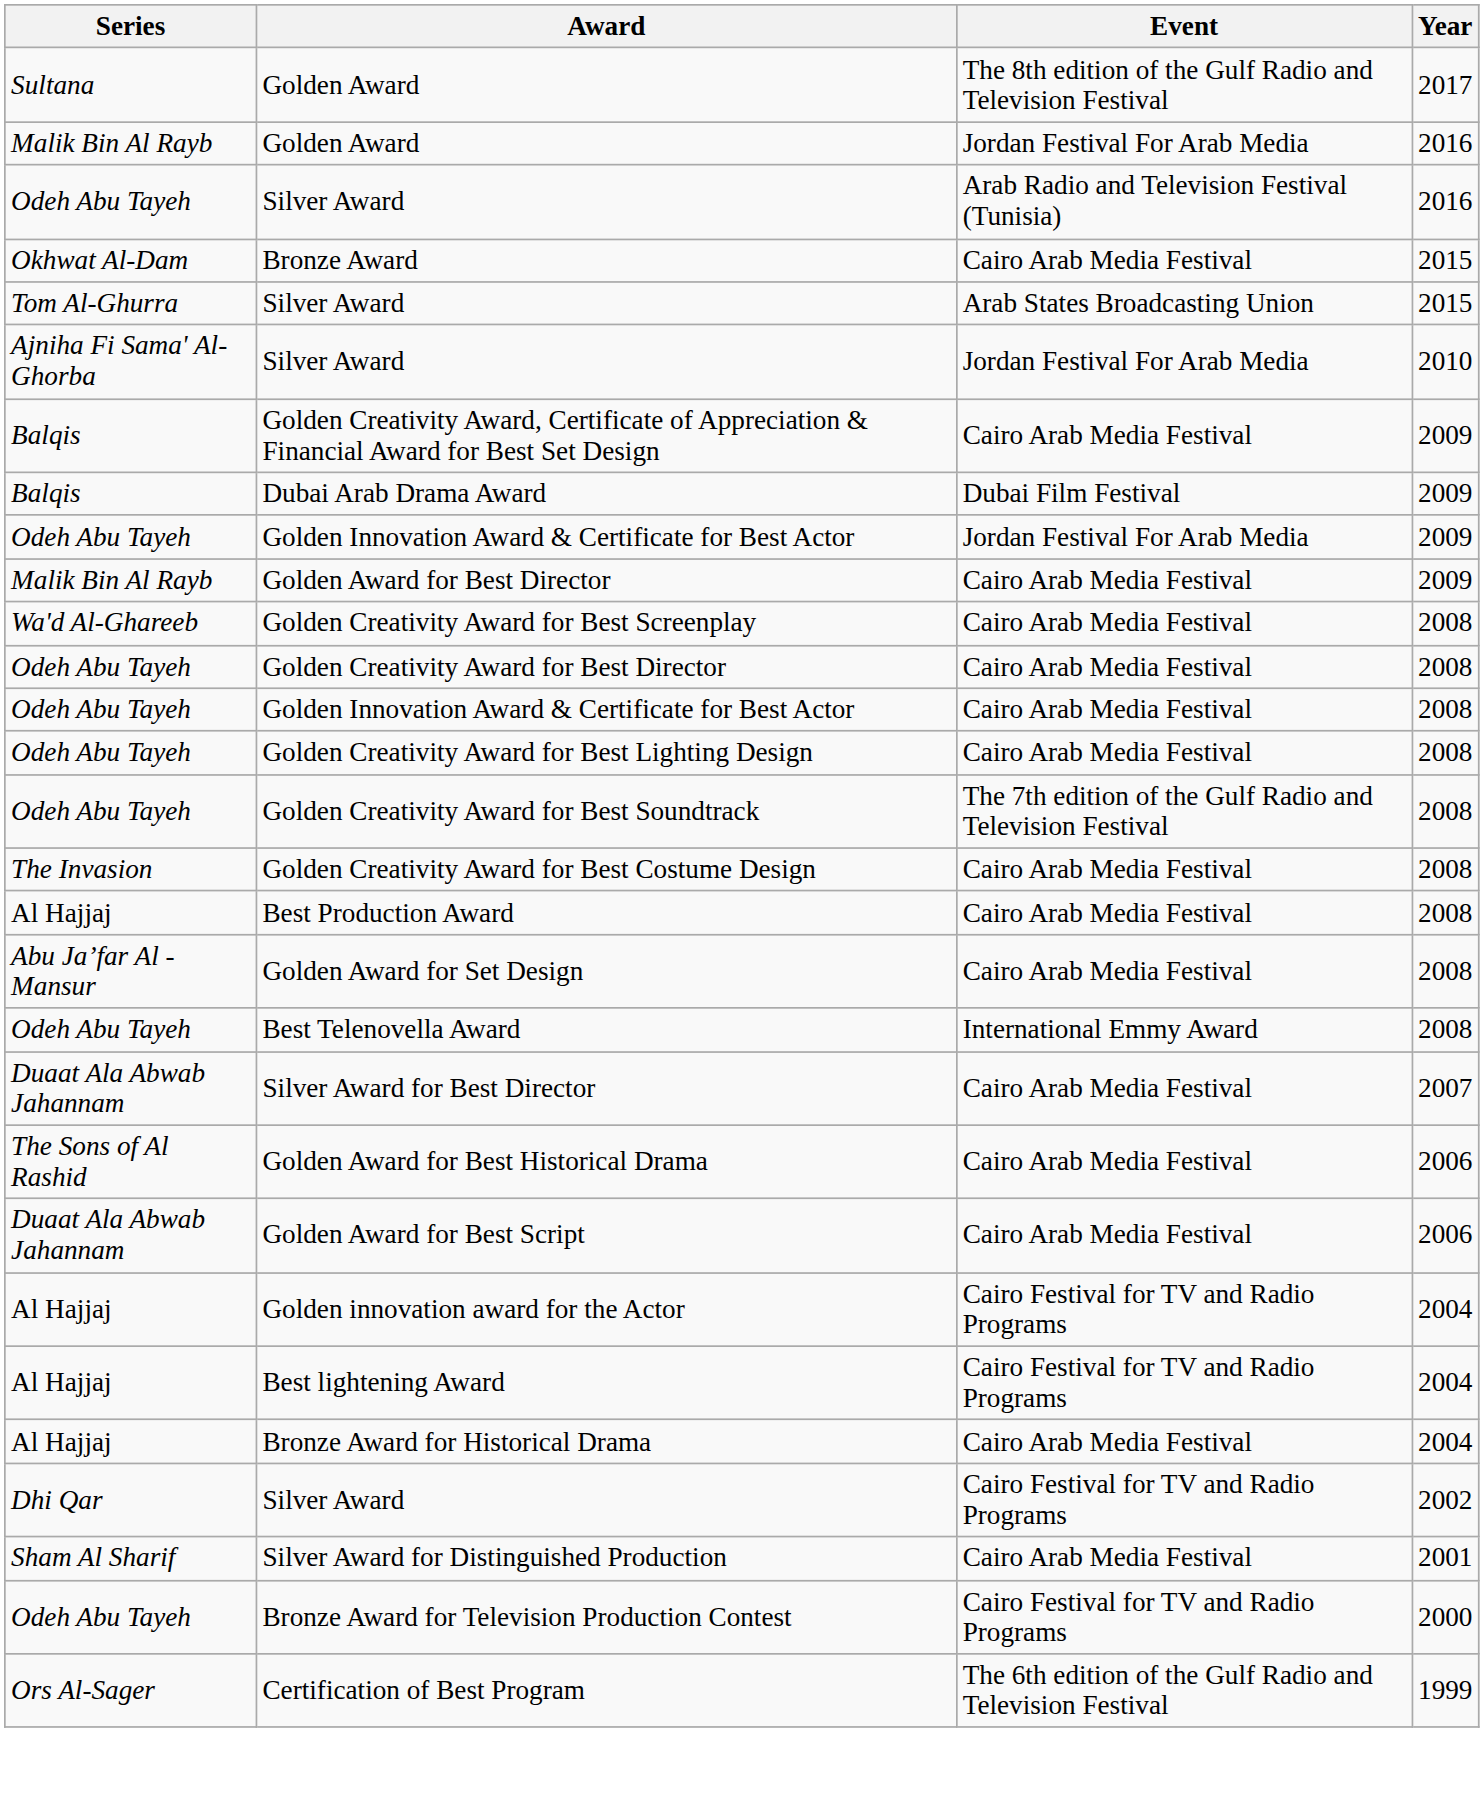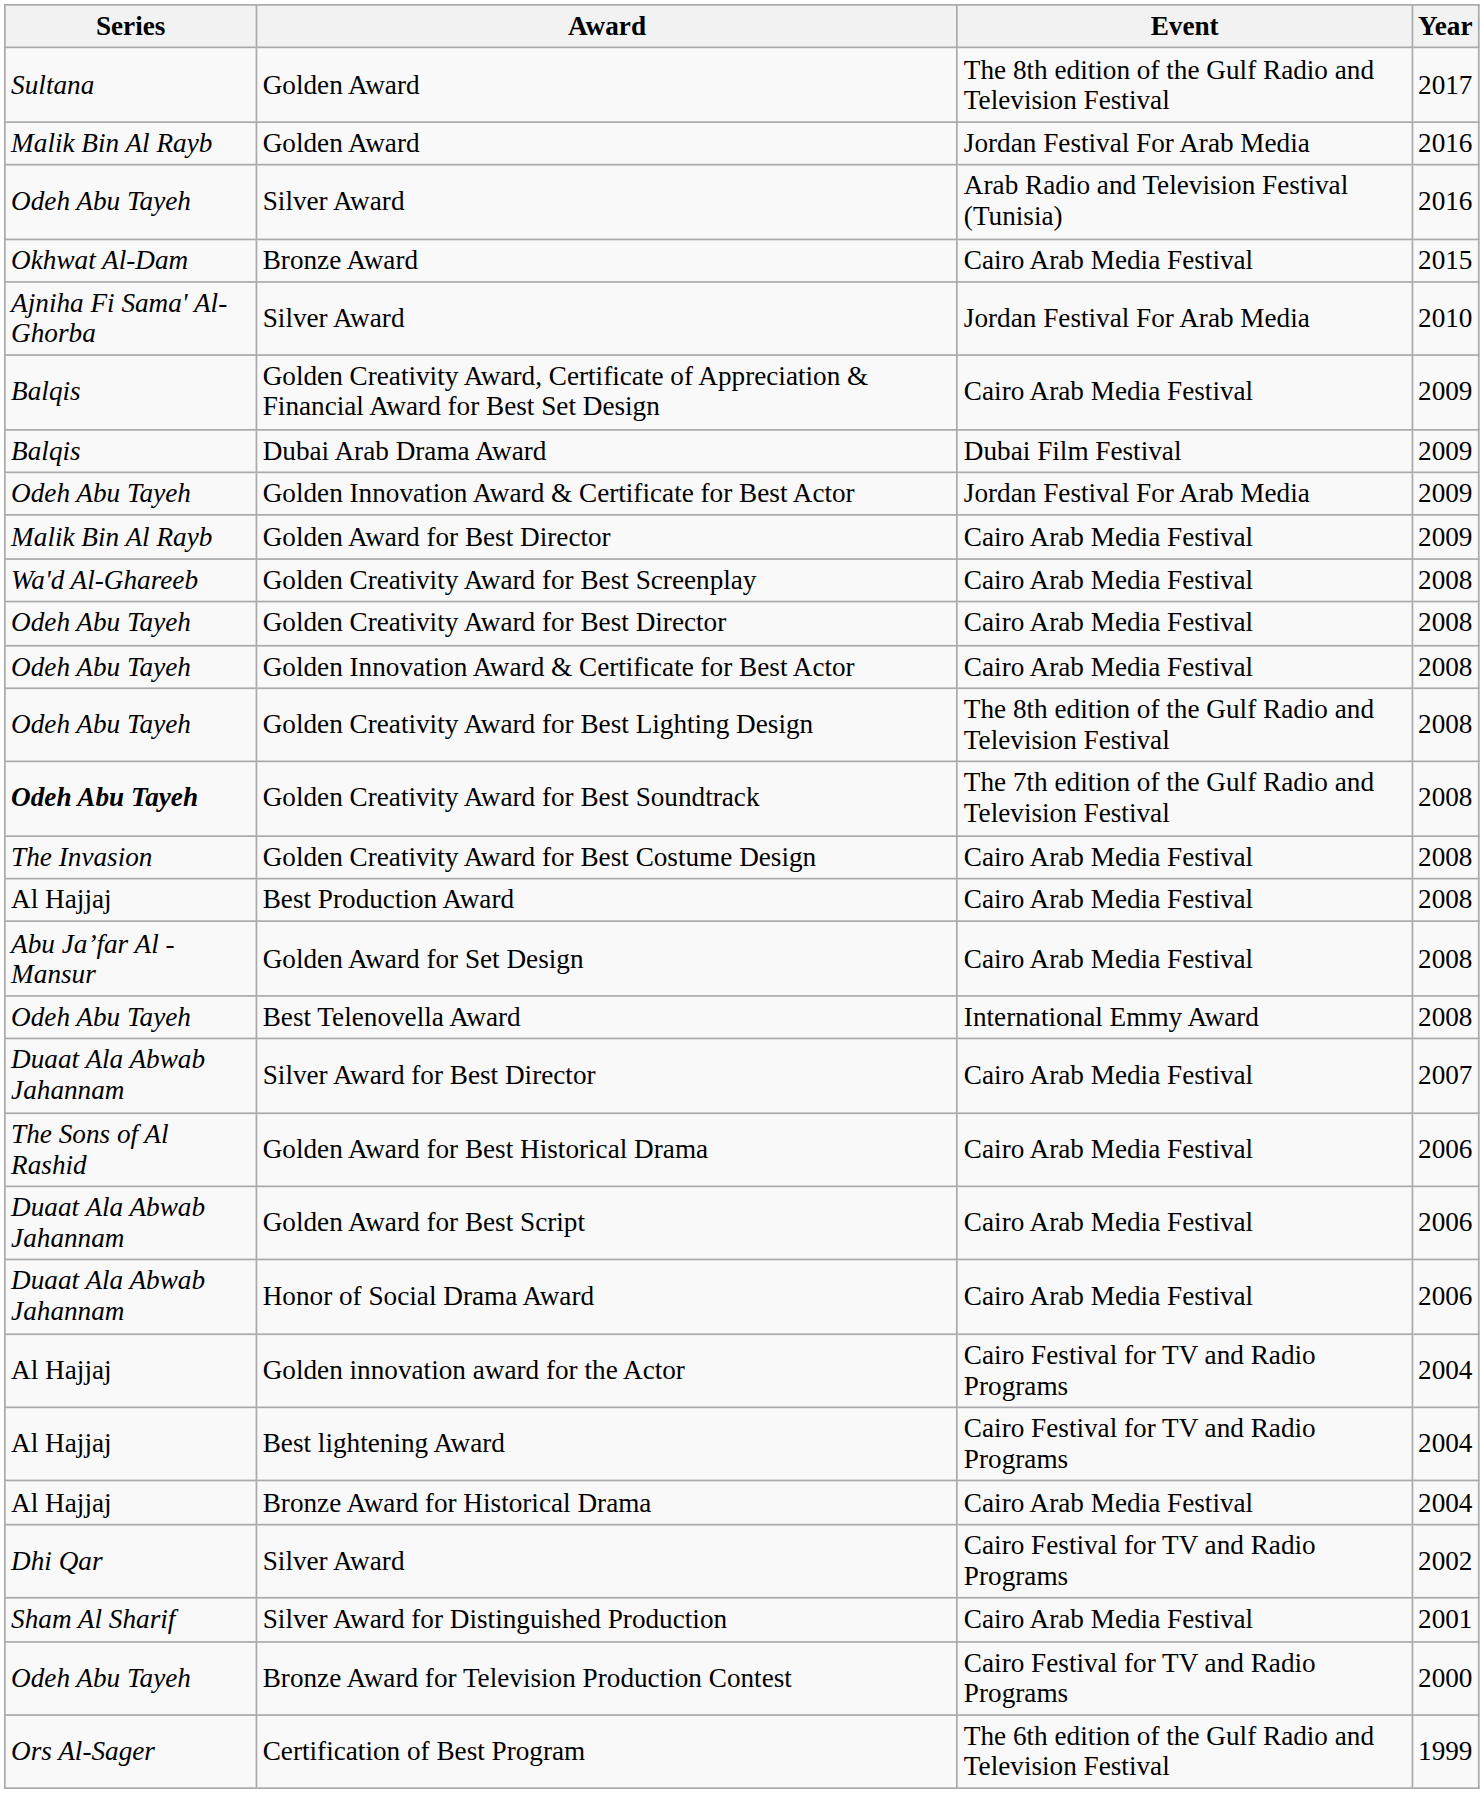- row: Tom Al-Ghurra | Silver Award | Arab States Broadcasting Union | 2015
Golden Creativity Award for Best Lighting Design | Event: Cairo Arab Media Festival -> The 8th edition of the Gulf Radio and Television Festival
Golden Creativity Award for Best Soundtrack | Series: normal -> bold
+ row: Duaat Ala Abwab Jahannam | Honor of Social Drama Award | Cairo Arab Media Festival | 2006
